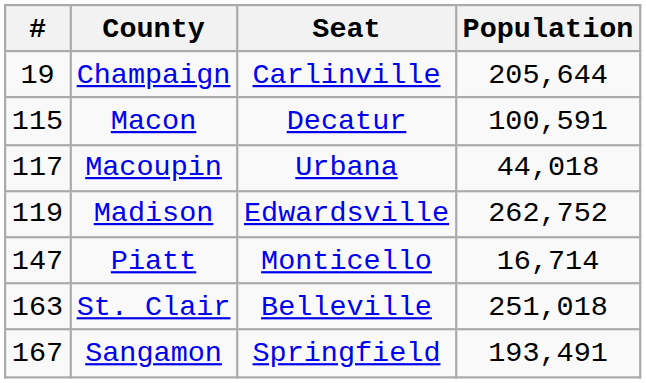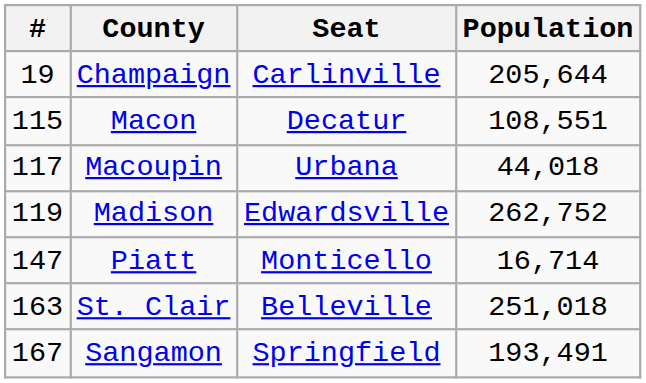Macon | Population: 100,591 -> 108,551
